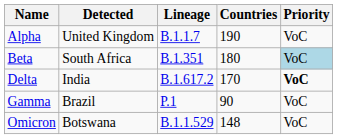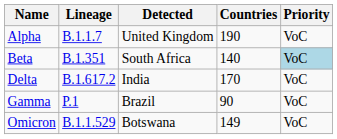columns swapped: Lineage <-> Detected
Beta | Countries: 180 -> 140
Delta | Priority: bold -> normal
Omicron | Countries: 148 -> 149
